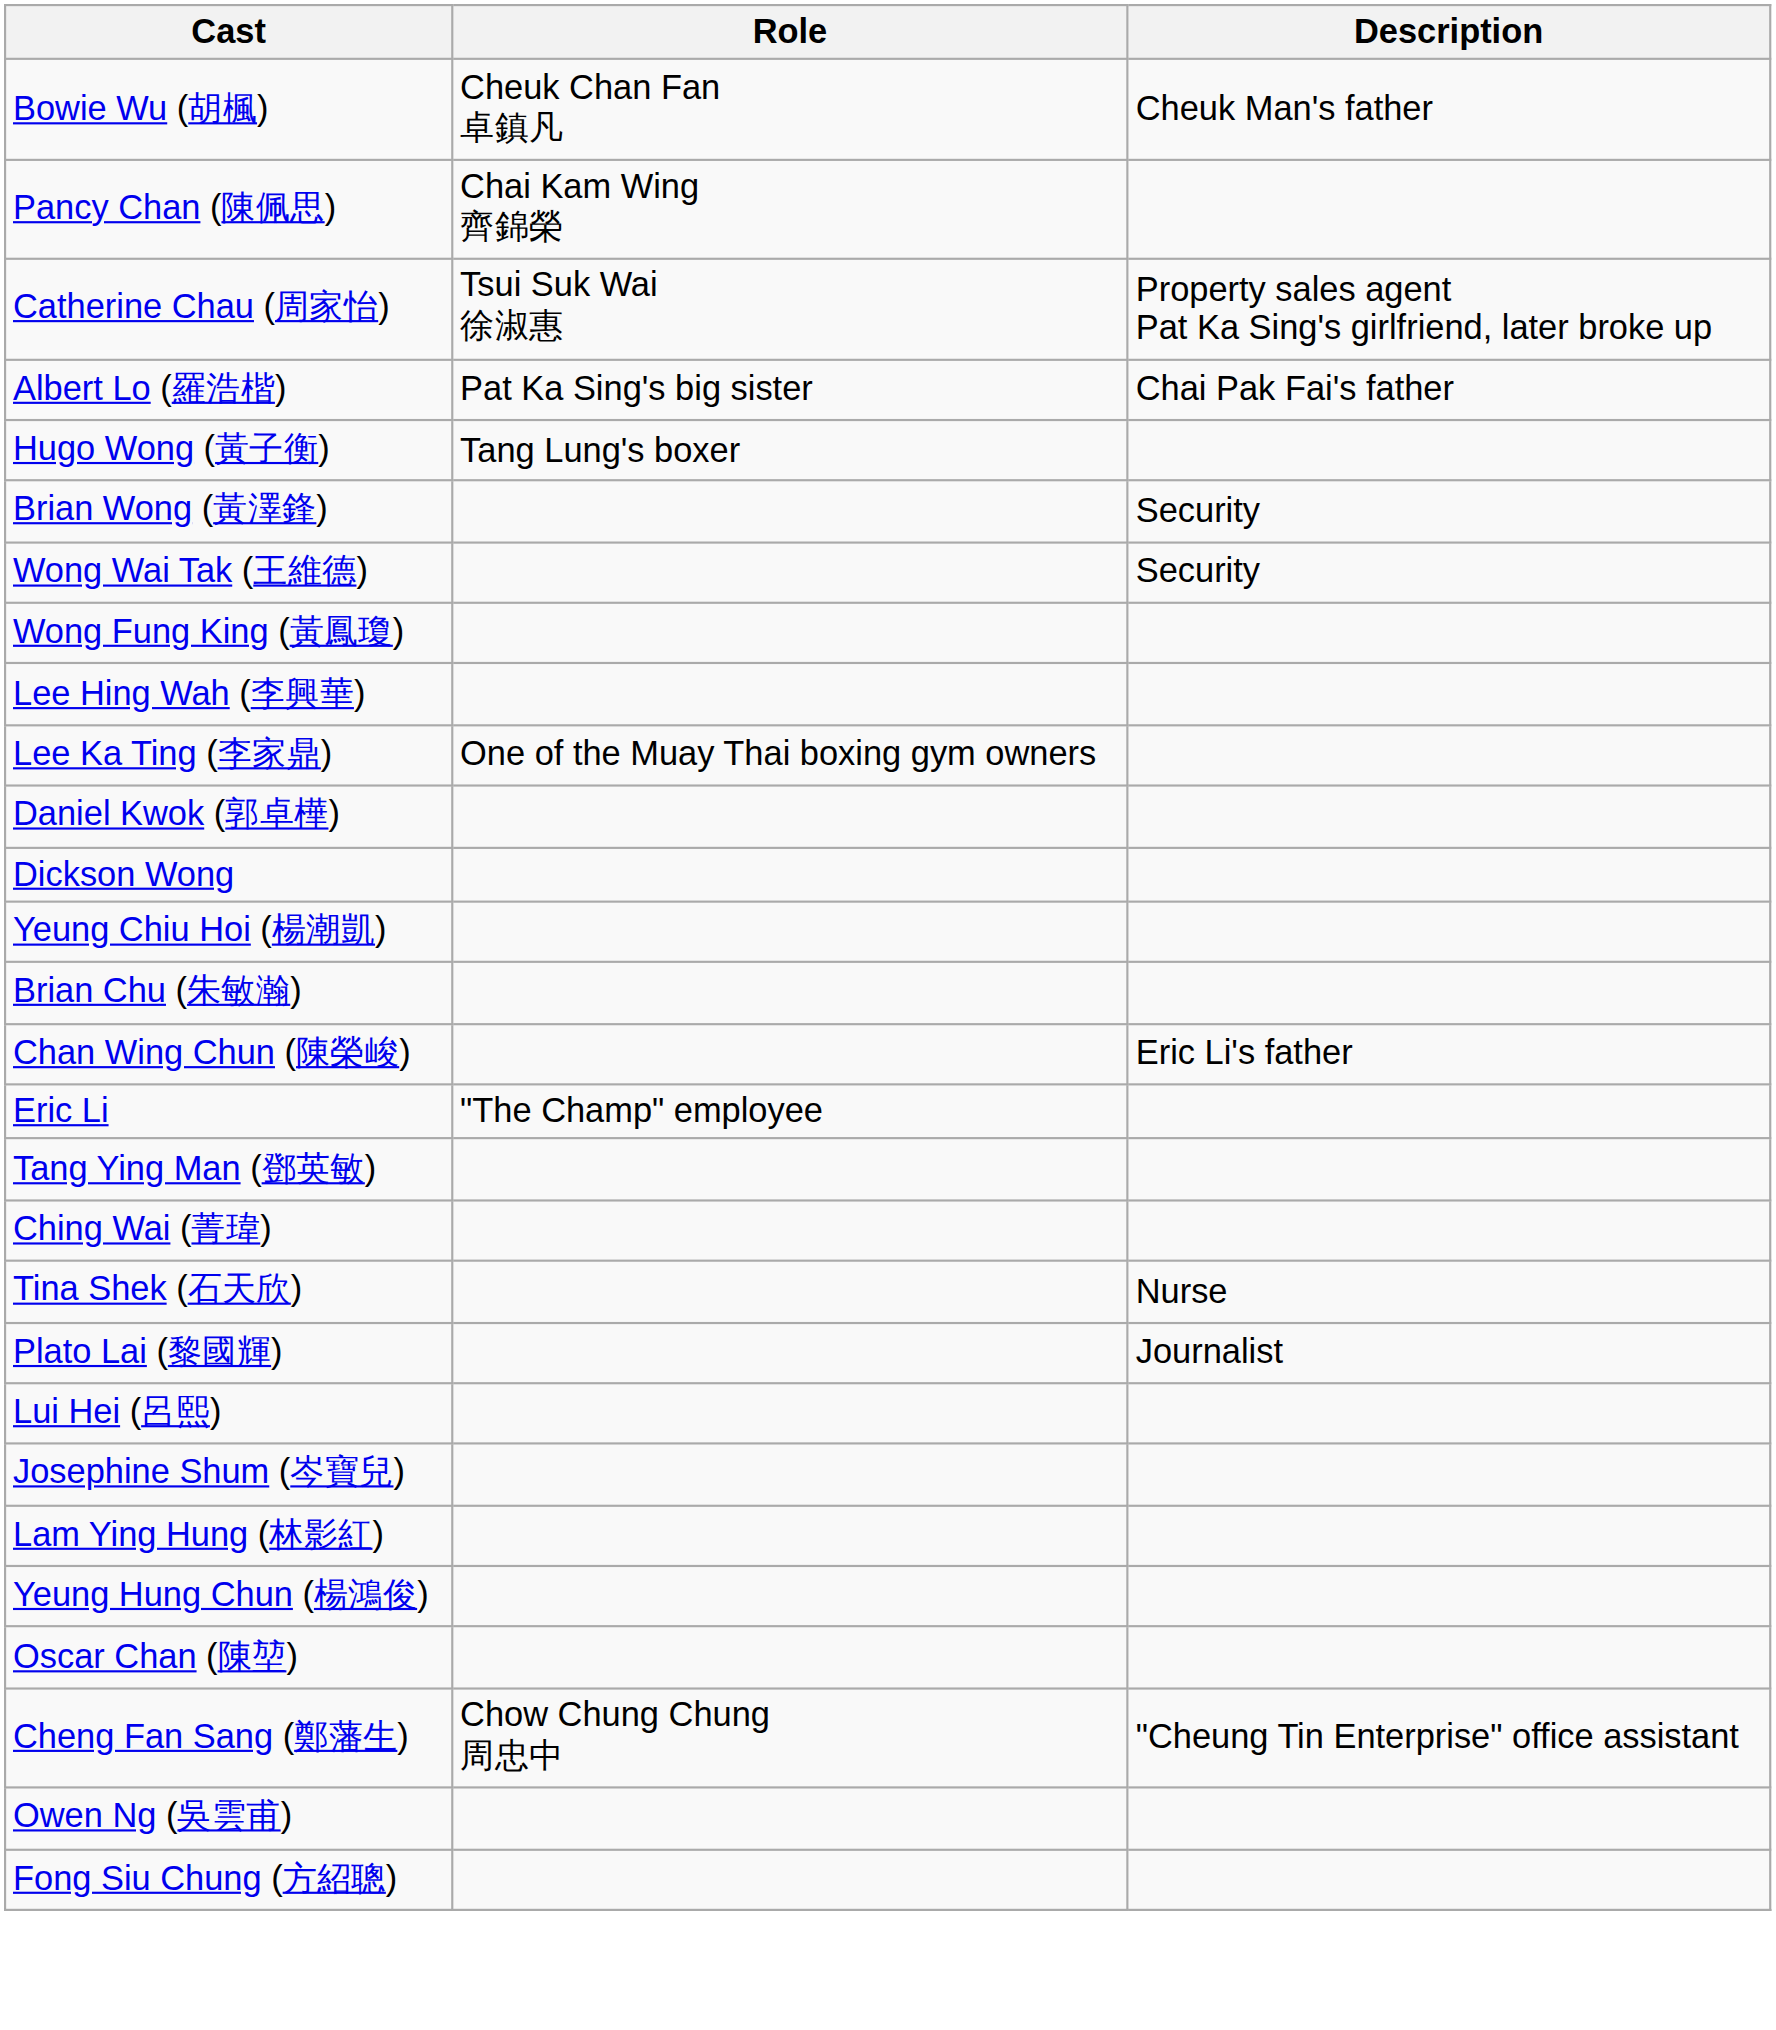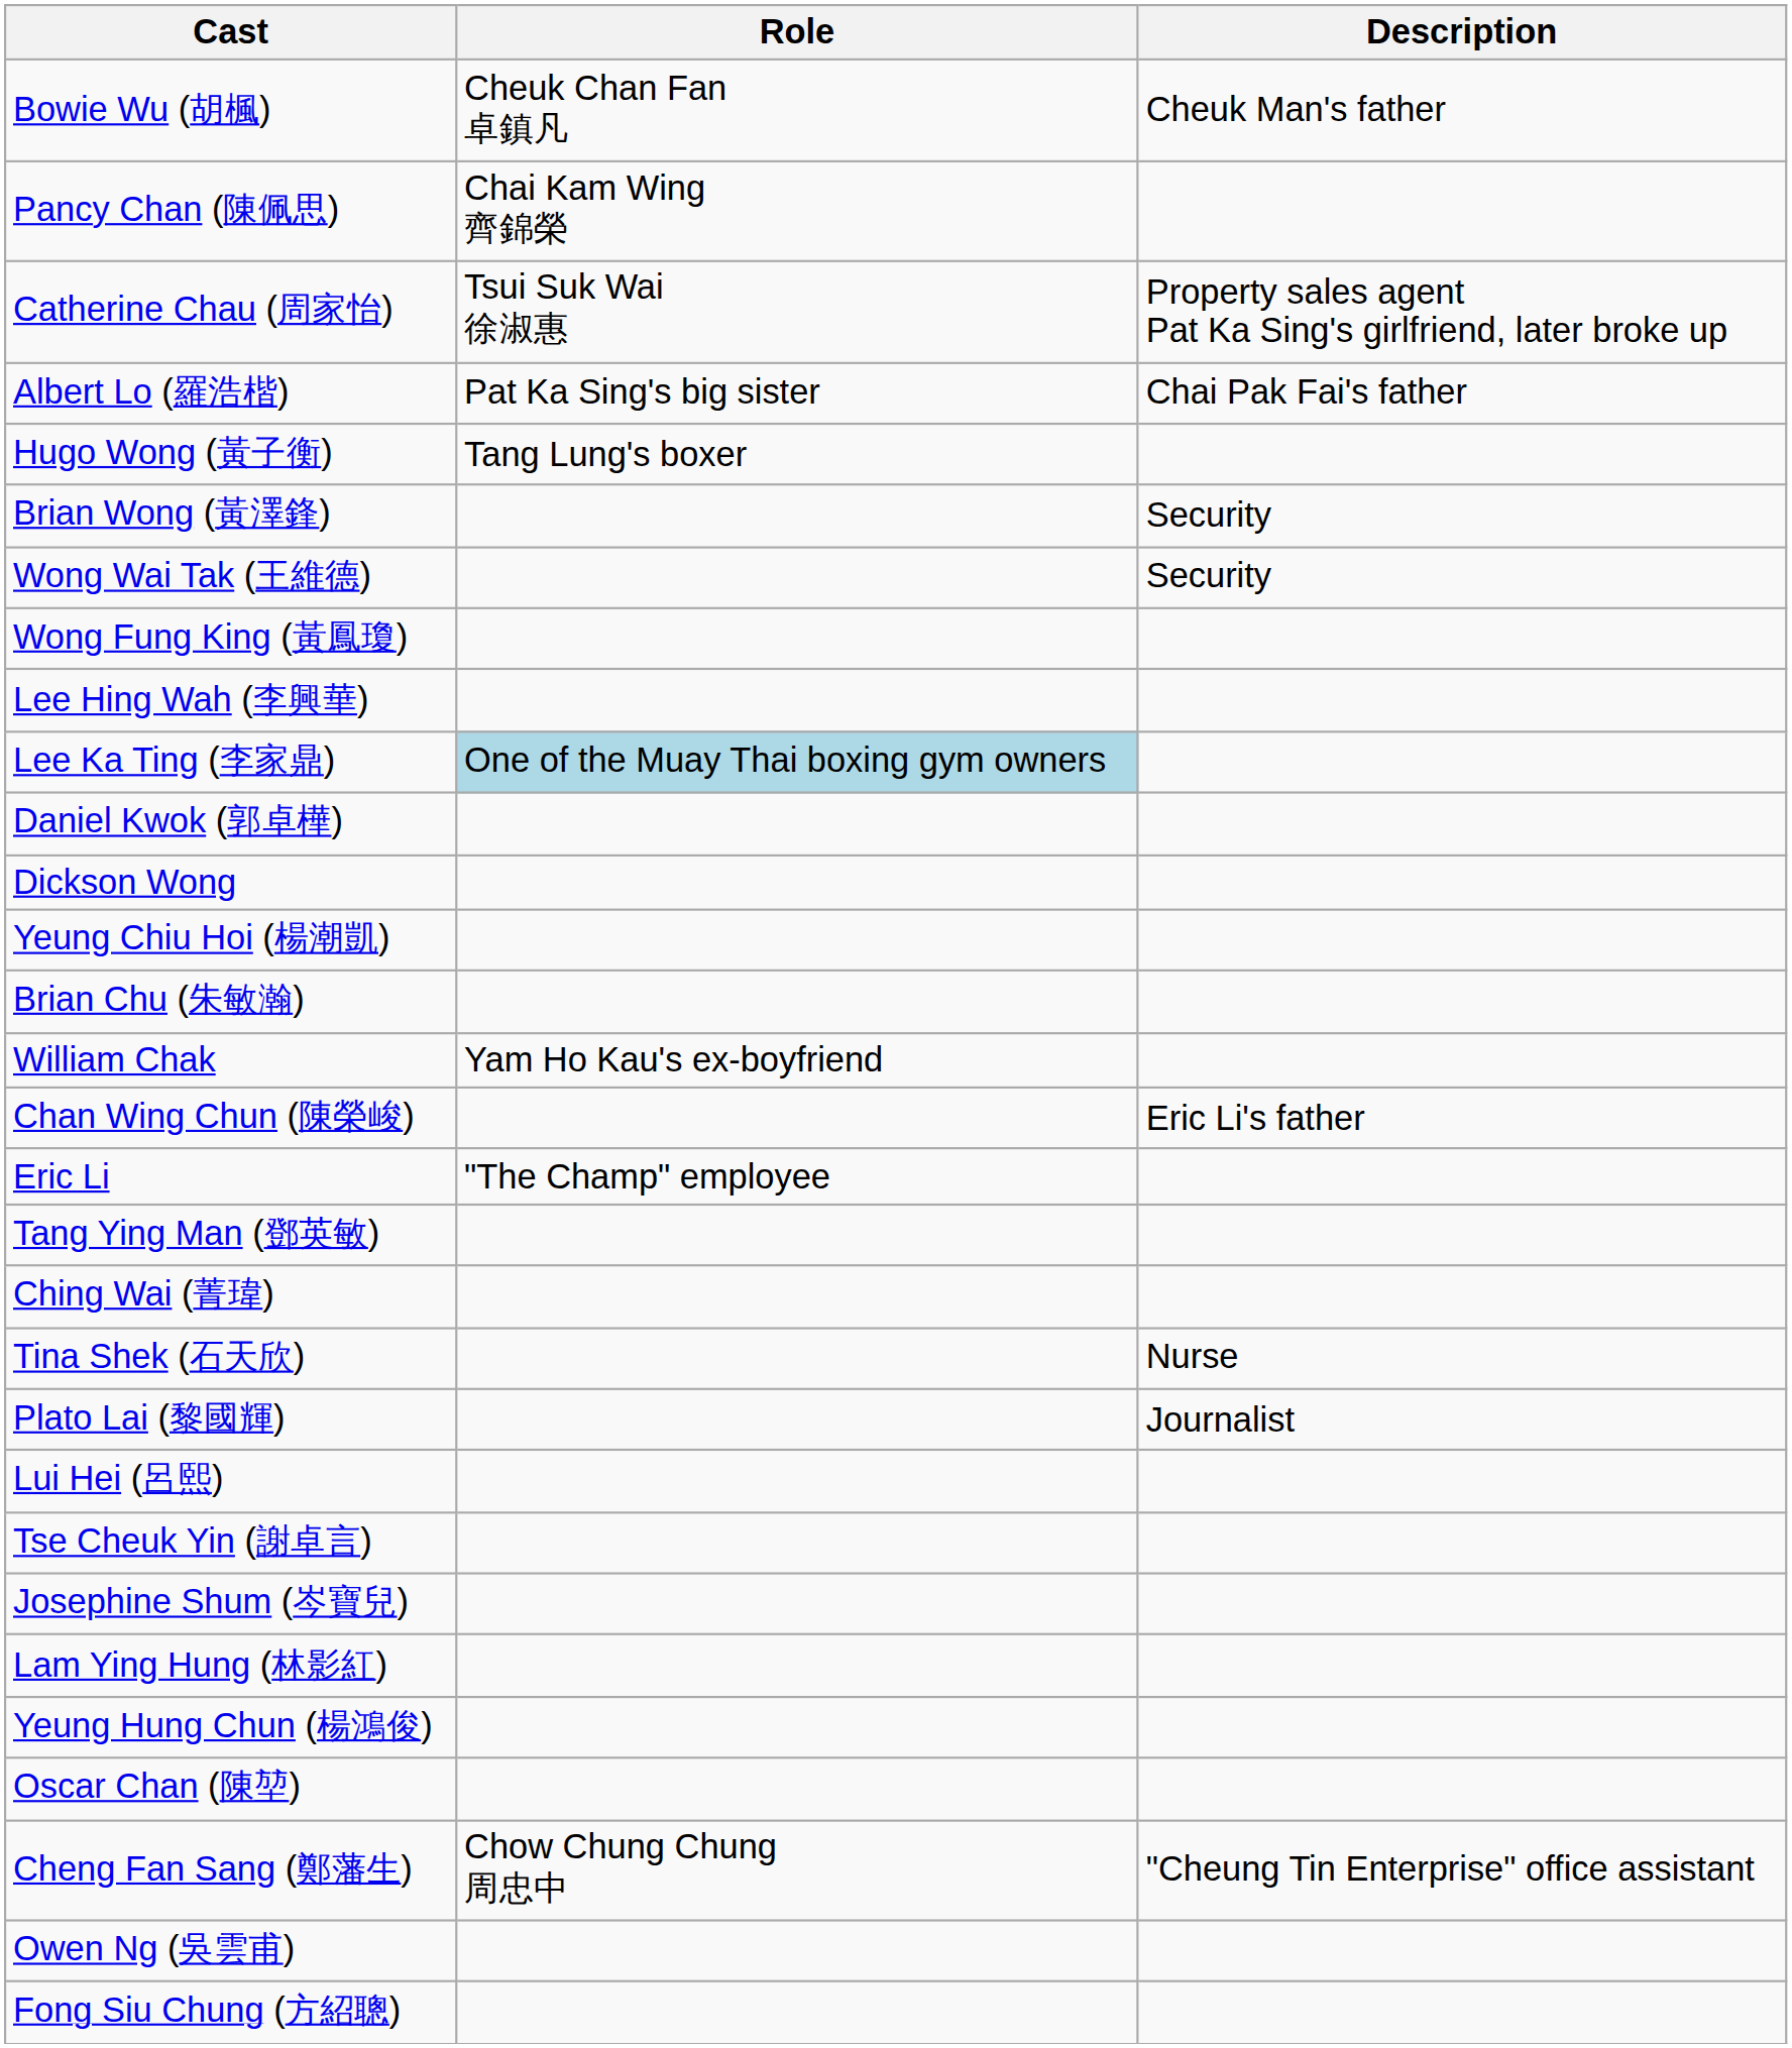Lee Ka Ting (李家鼎) | Role: no background -> lightblue background
+ row: William Chak | Yam Ho Kau's ex-boyfriend
+ row: Tse Cheuk Yin (謝卓言)
